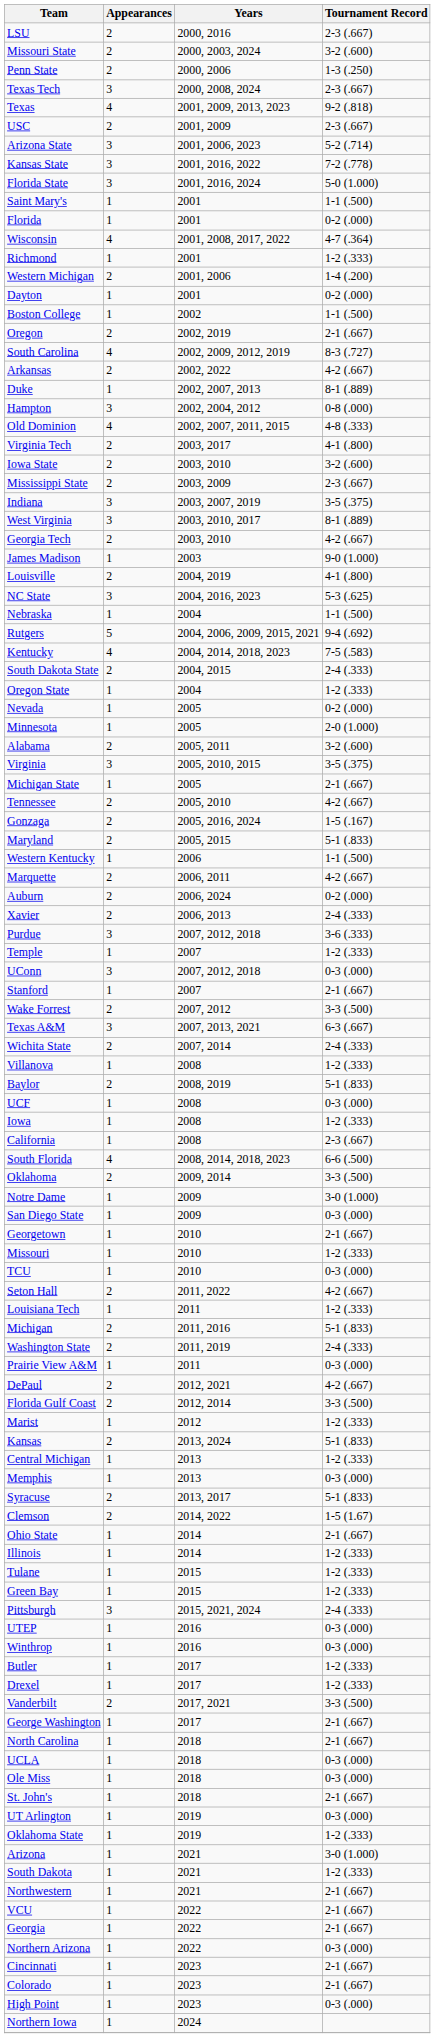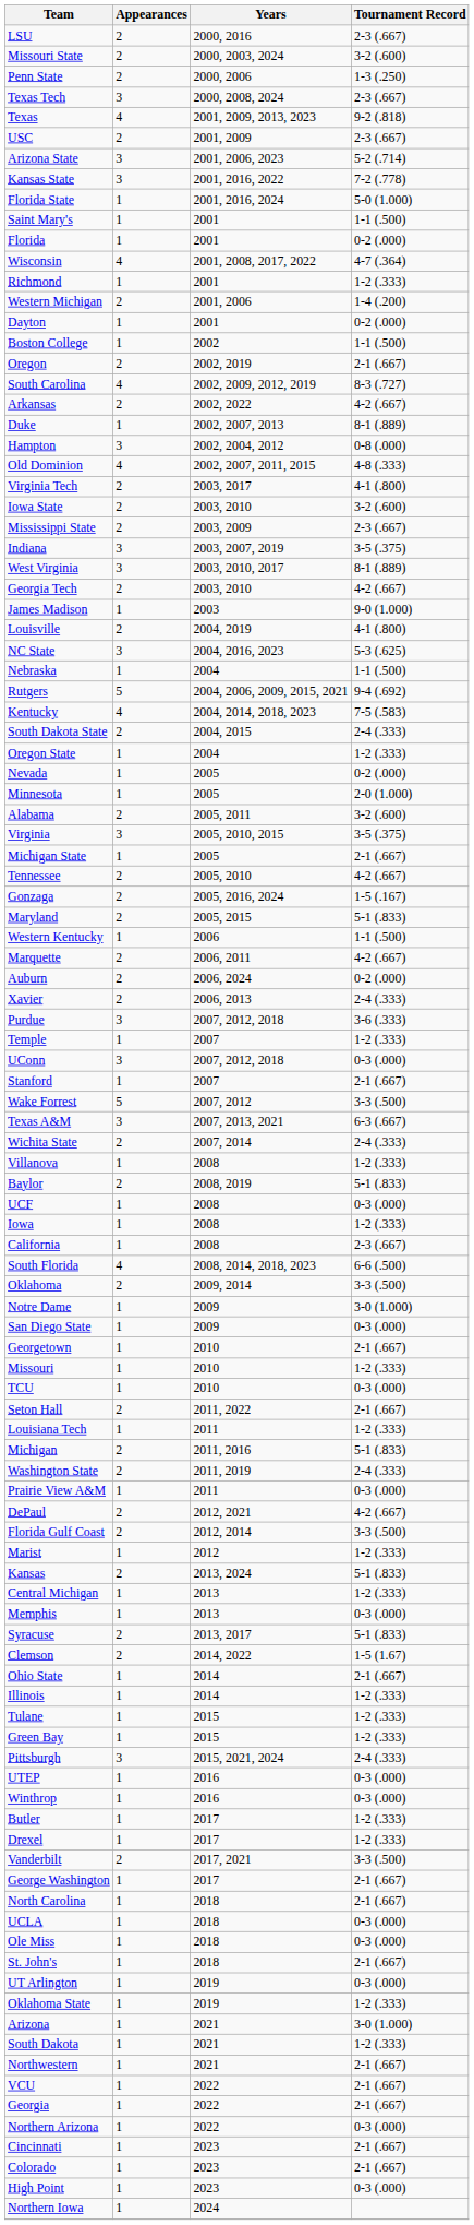Florida State | Appearances: 3 -> 1
Wake Forrest | Appearances: 2 -> 5
Seton Hall | Tournament Record: 4-2 (.667) -> 2-1 (.667)
